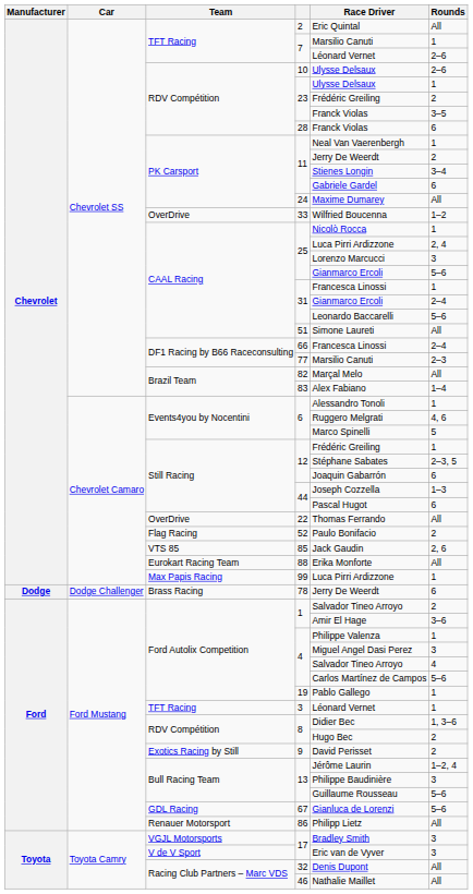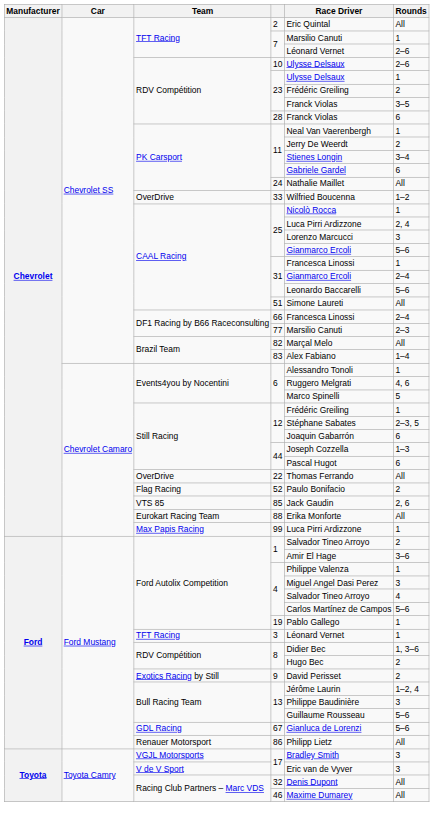24 | Race Driver: Maxime Dumarey -> Nathalie Maillet
- row: Dodge | Dodge Challenger | Brass Racing | 78 | Jerry De Weerdt | 6
46 | Race Driver: Nathalie Maillet -> Maxime Dumarey
